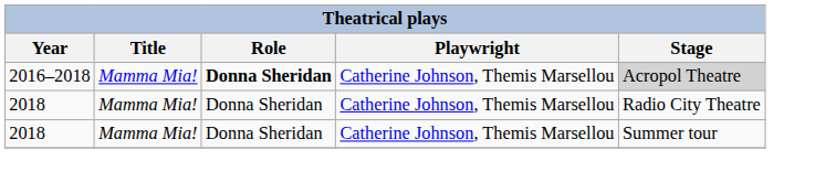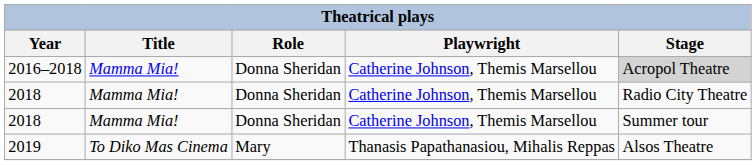2016–2018 | Role: bold -> normal
+ row: 2019 | To Diko Mas Cinema | Mary | Thanasis Papathanasiou, Mihalis Reppas | Alsos Theatre
